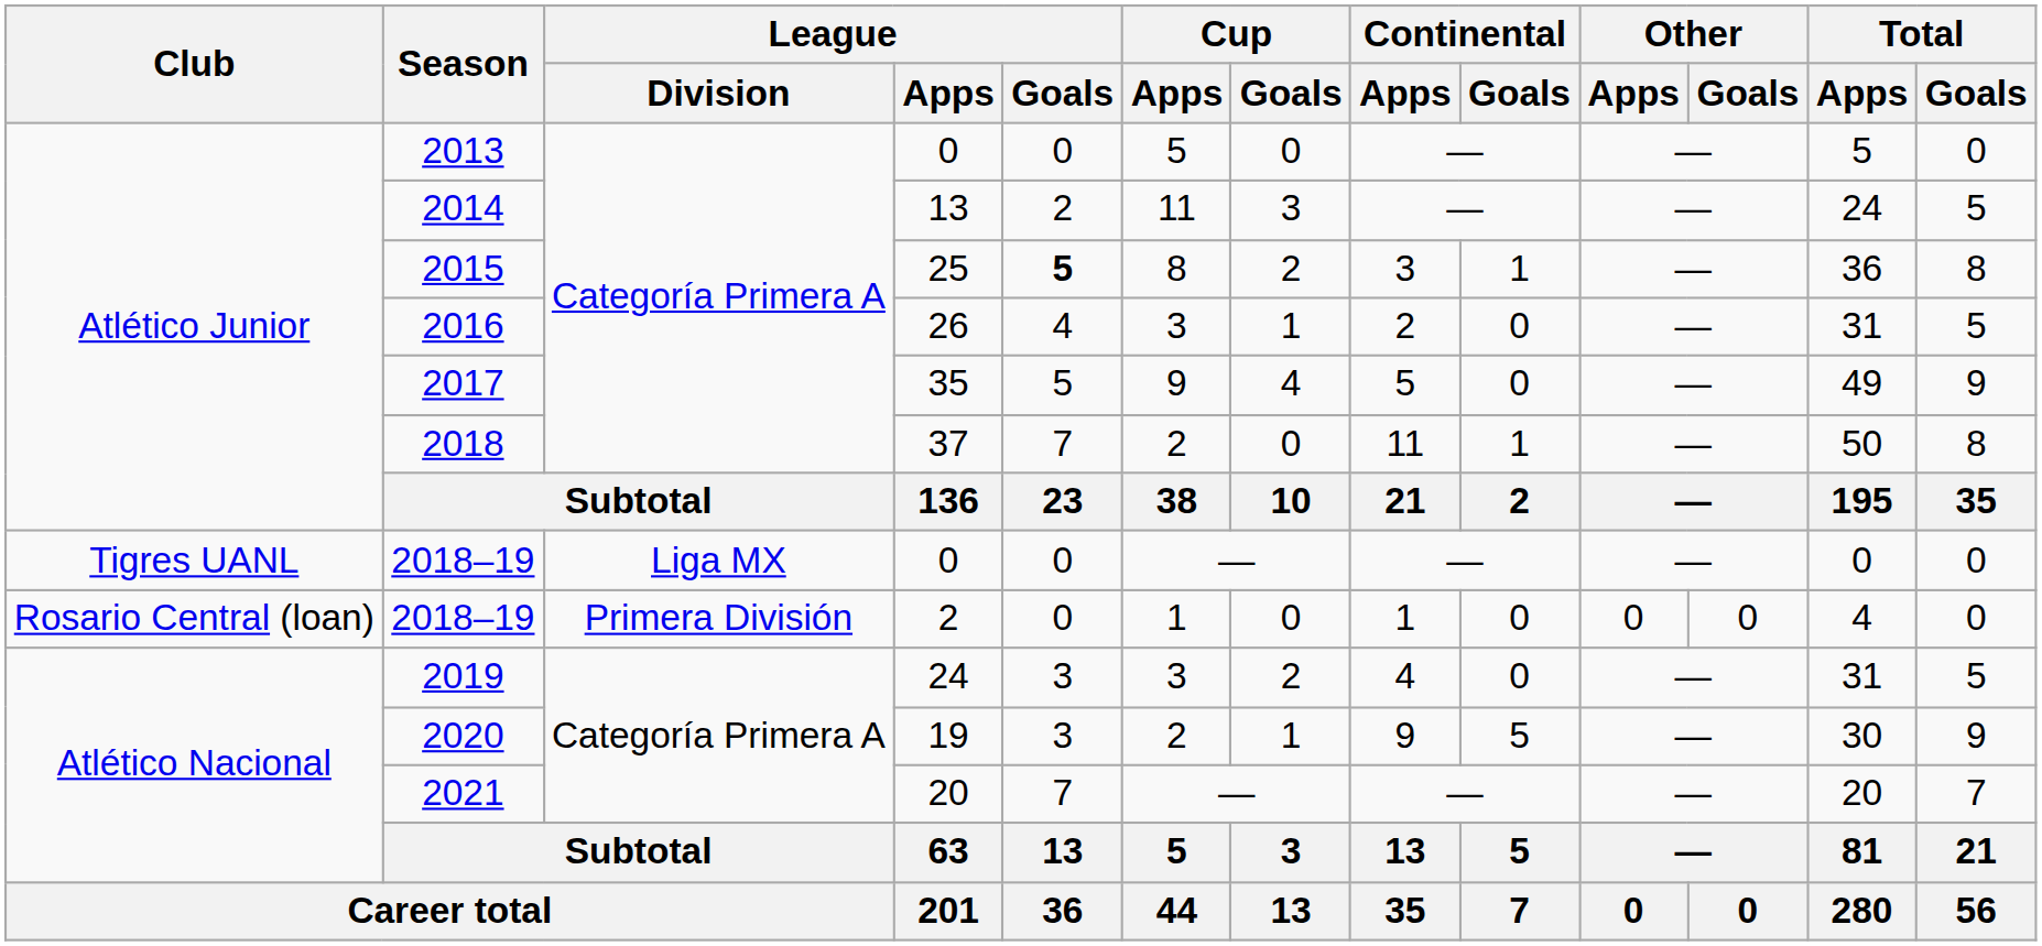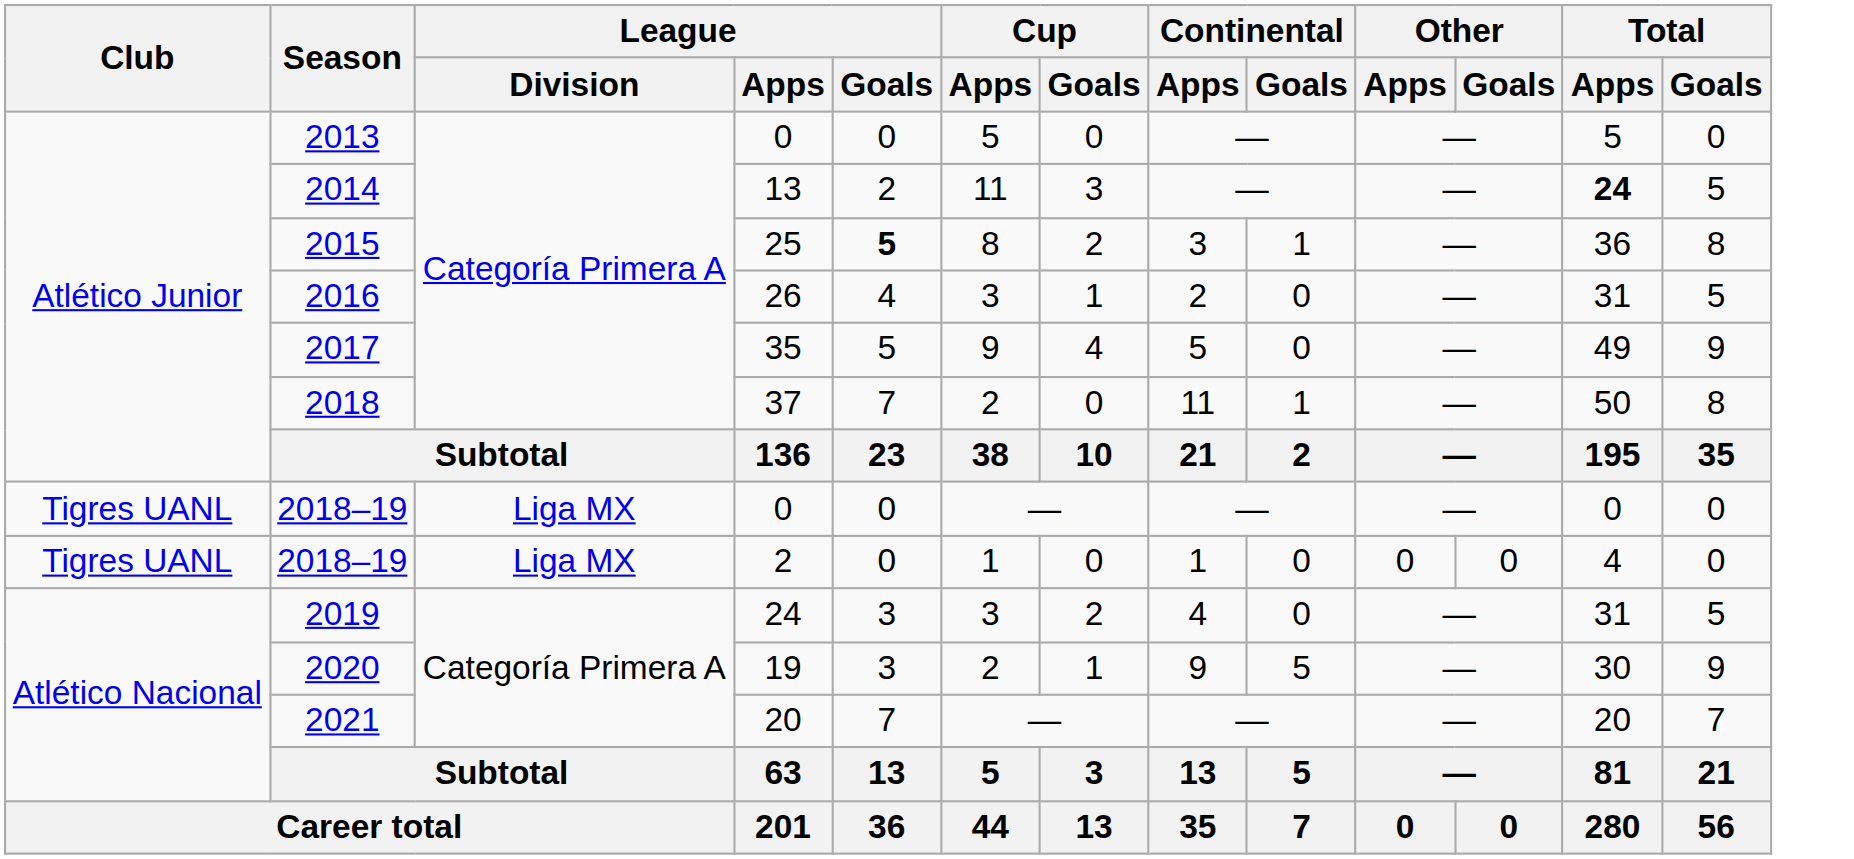2014 | Total / Apps: normal -> bold
2018–19 / 2 | Club: Rosario Central (loan) -> Tigres UANL
2018–19 / 2 | League / Division: Primera División -> Liga MX
